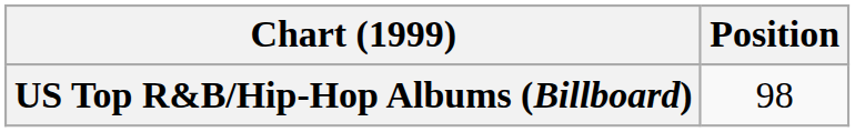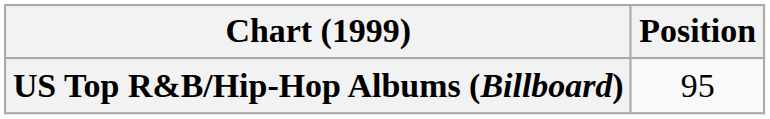US Top R&B/Hip-Hop Albums (Billboard) | Position: 98 -> 95
